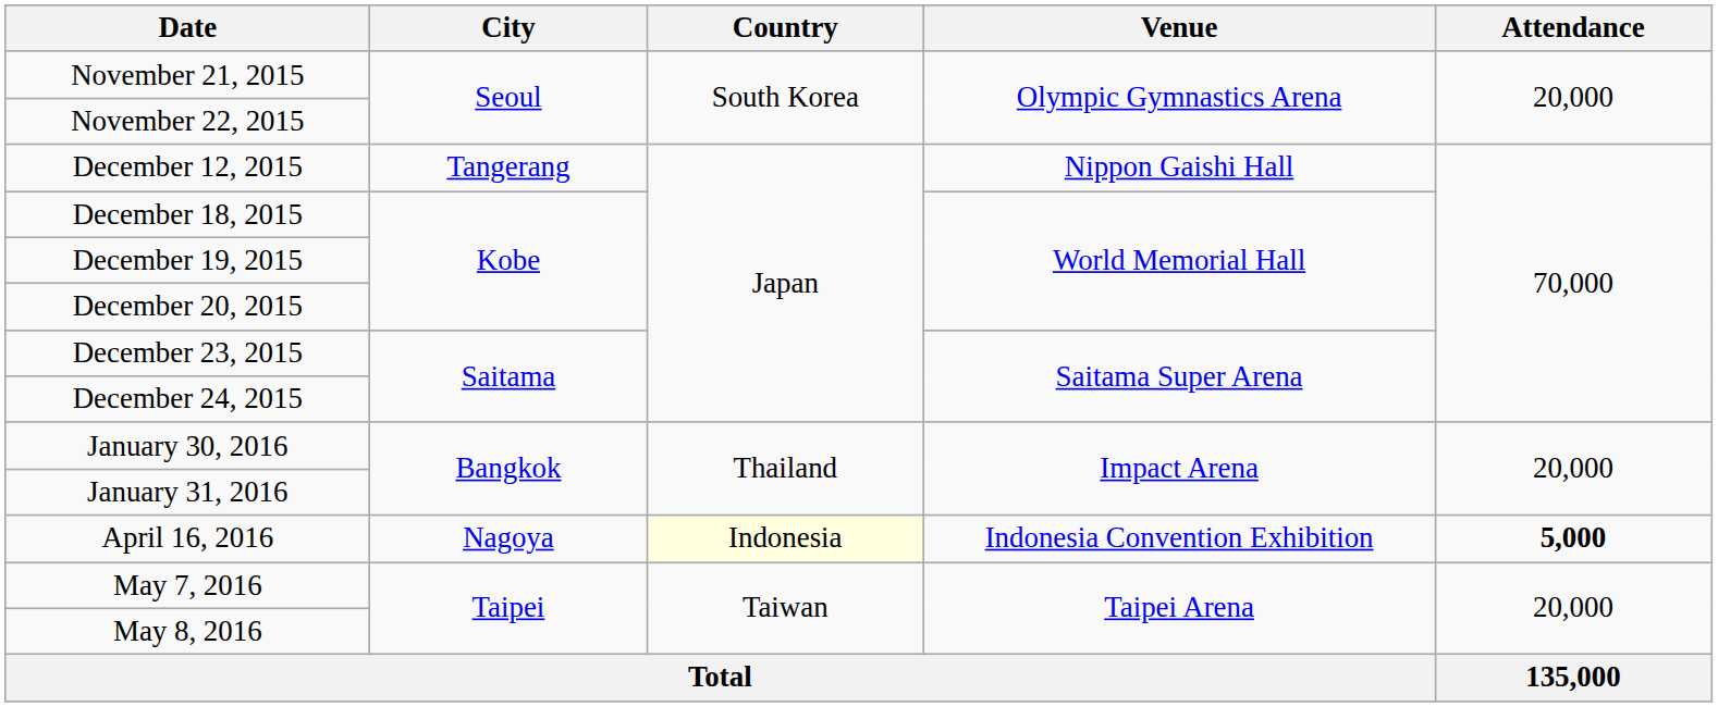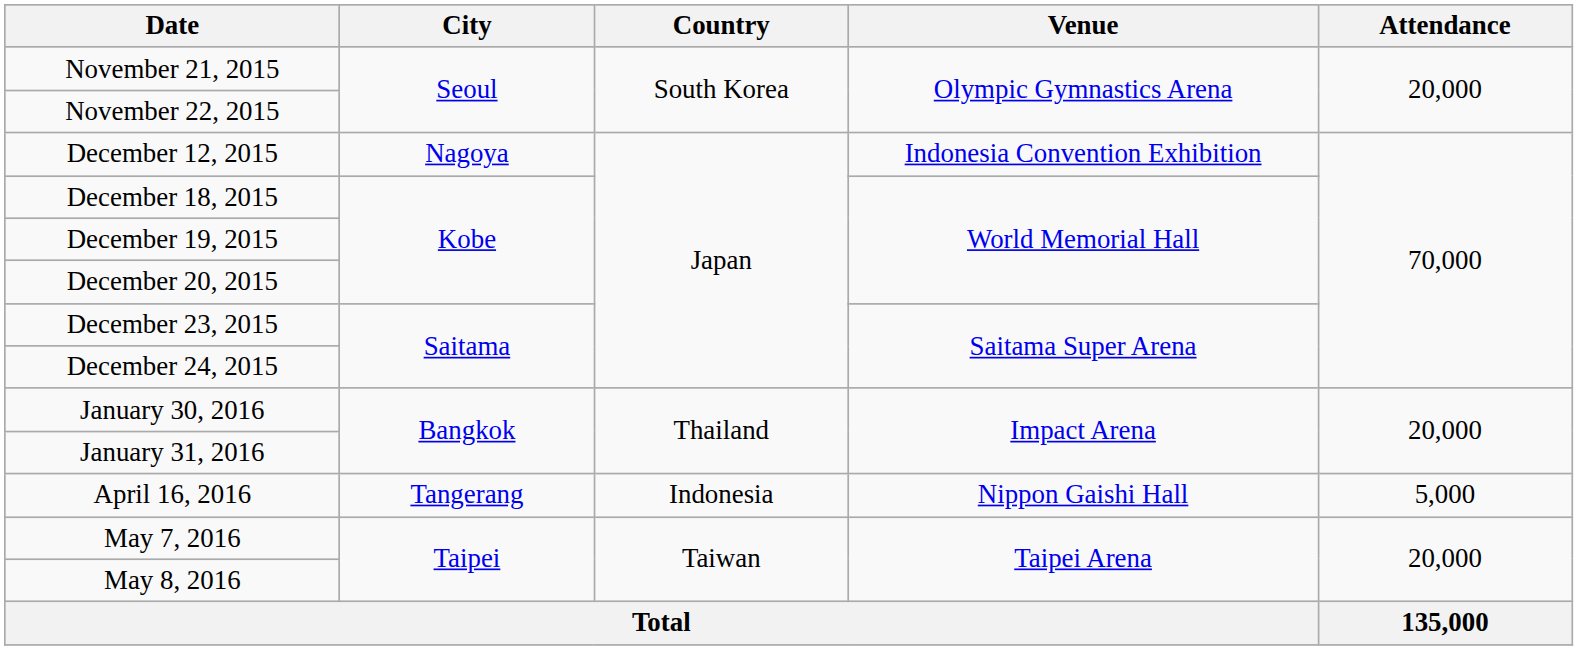December 12, 2015 | City: Tangerang -> Nagoya
December 12, 2015 | Venue: Nippon Gaishi Hall -> Indonesia Convention Exhibition
April 16, 2016 | City: Nagoya -> Tangerang
April 16, 2016 | Country: lightyellow background -> no background
April 16, 2016 | Venue: Indonesia Convention Exhibition -> Nippon Gaishi Hall
April 16, 2016 | Attendance: bold -> normal
